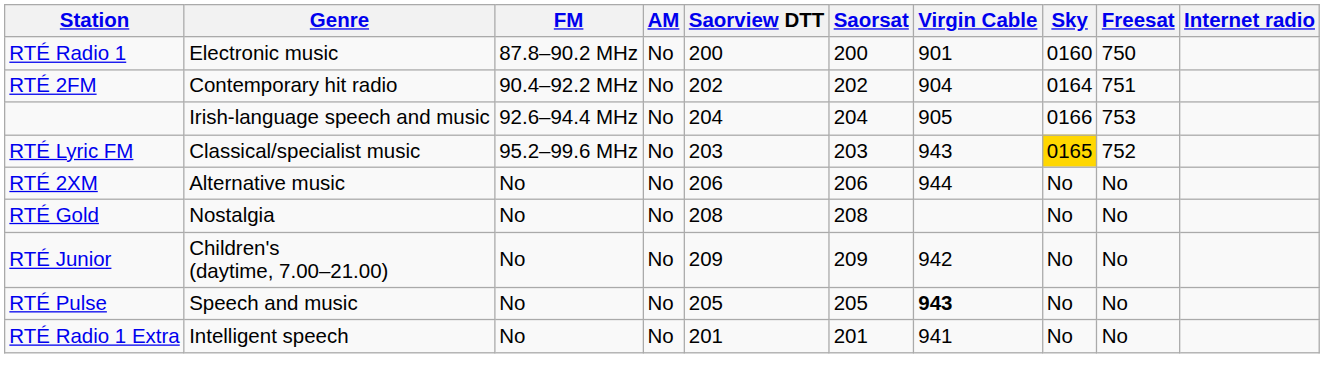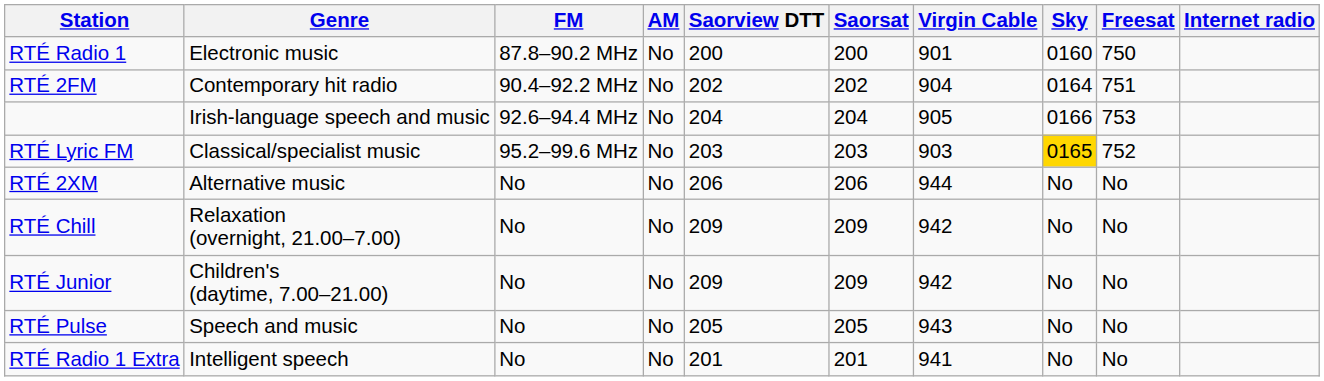RTÉ Lyric FM | Virgin Cable: 943 -> 903
+ row: RTÉ Chill | Relaxation (overnight, 21.00–7.00) | No | No | 209 | 209 | 942 | No | No
- row: RTÉ Gold | Nostalgia | No | No | 208 | 208 | No | No
RTÉ Pulse | Virgin Cable: bold -> normal
